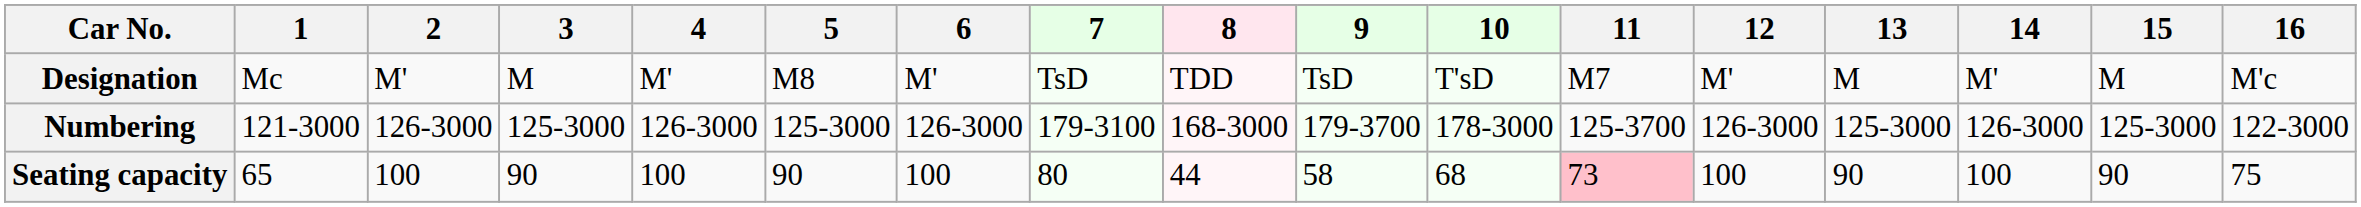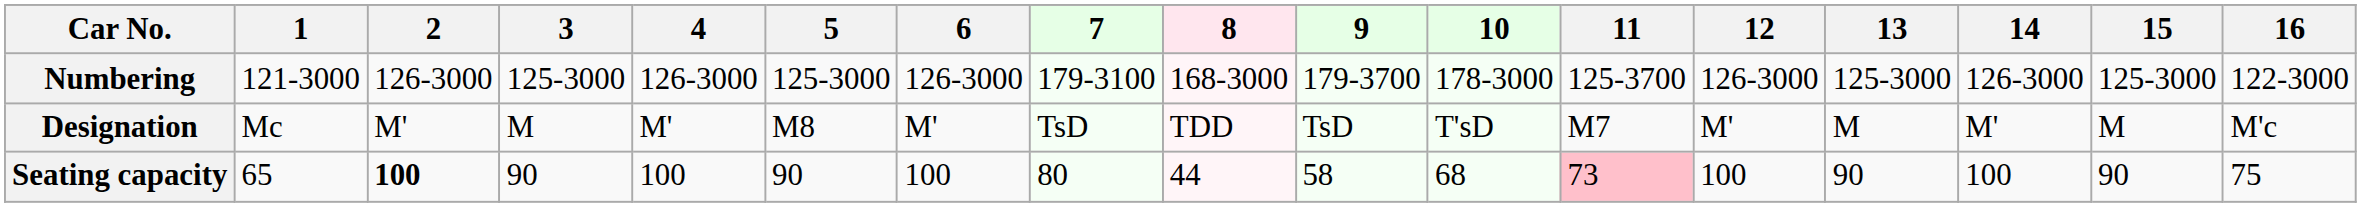rows swapped: Designation <-> Numbering
Seating capacity | 2: normal -> bold
